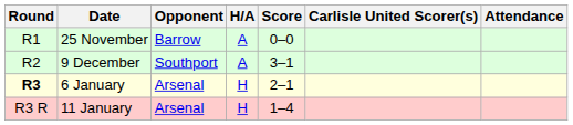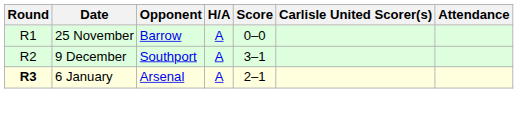6 January | H/A: H -> A
- row: R3 R | 11 January | Arsenal | H | 1–4
